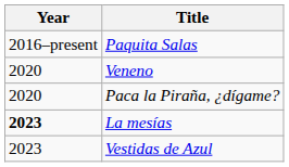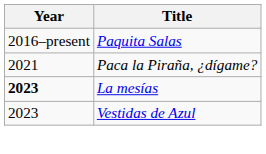- row: 2020 | Veneno
Paca la Piraña, ¿dígame? | Year: 2020 -> 2021
